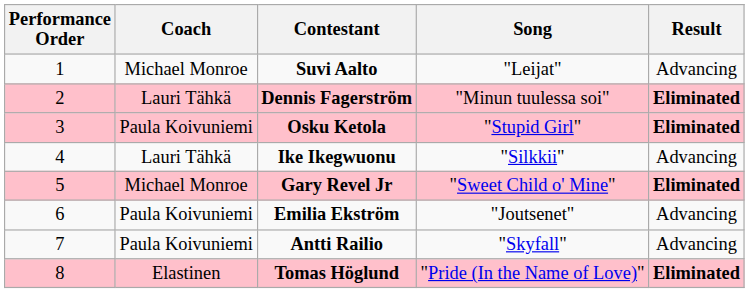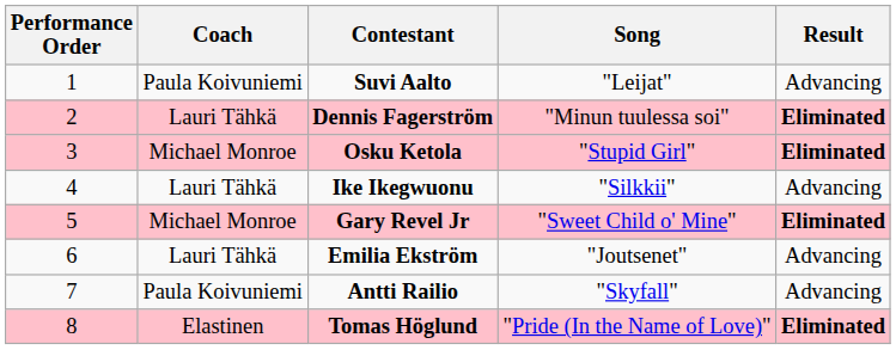Suvi Aalto | Coach: Michael Monroe -> Paula Koivuniemi
Osku Ketola | Coach: Paula Koivuniemi -> Michael Monroe
Emilia Ekström | Coach: Paula Koivuniemi -> Lauri Tähkä
